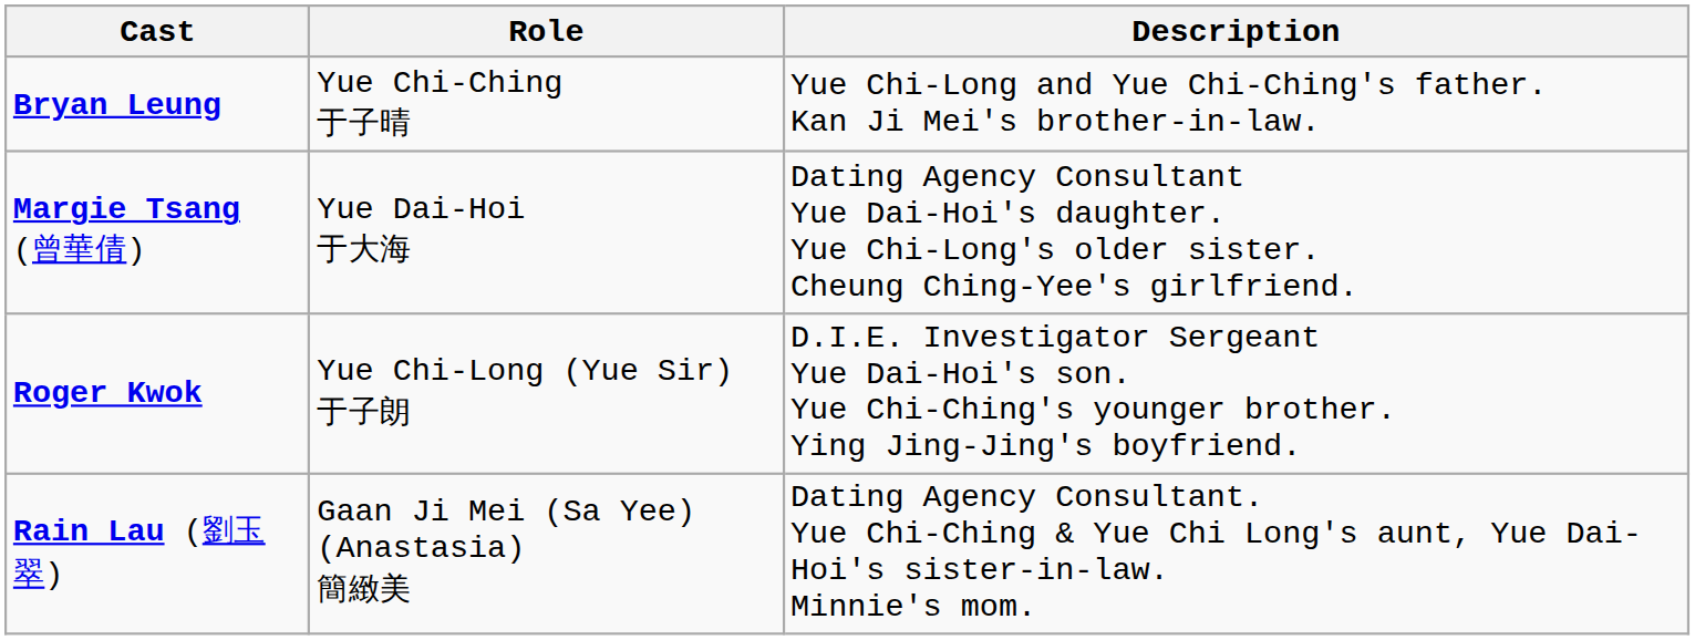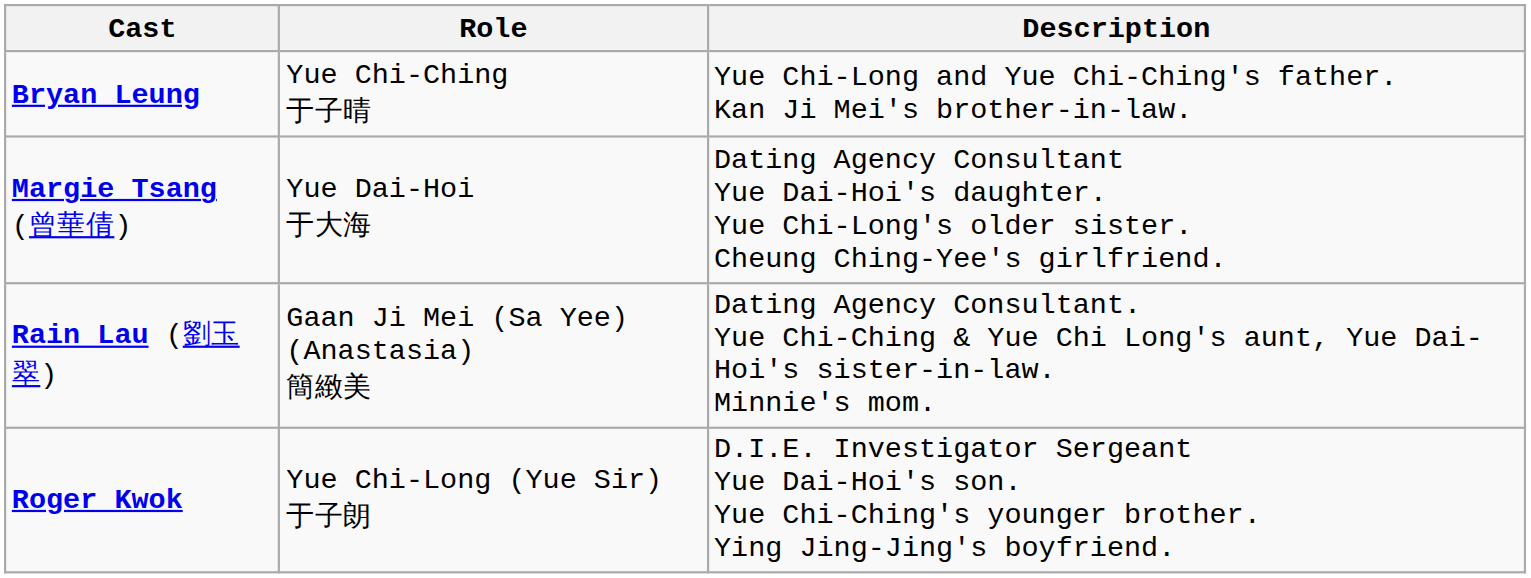rows swapped: Roger Kwok <-> Rain Lau (劉玉翠)
